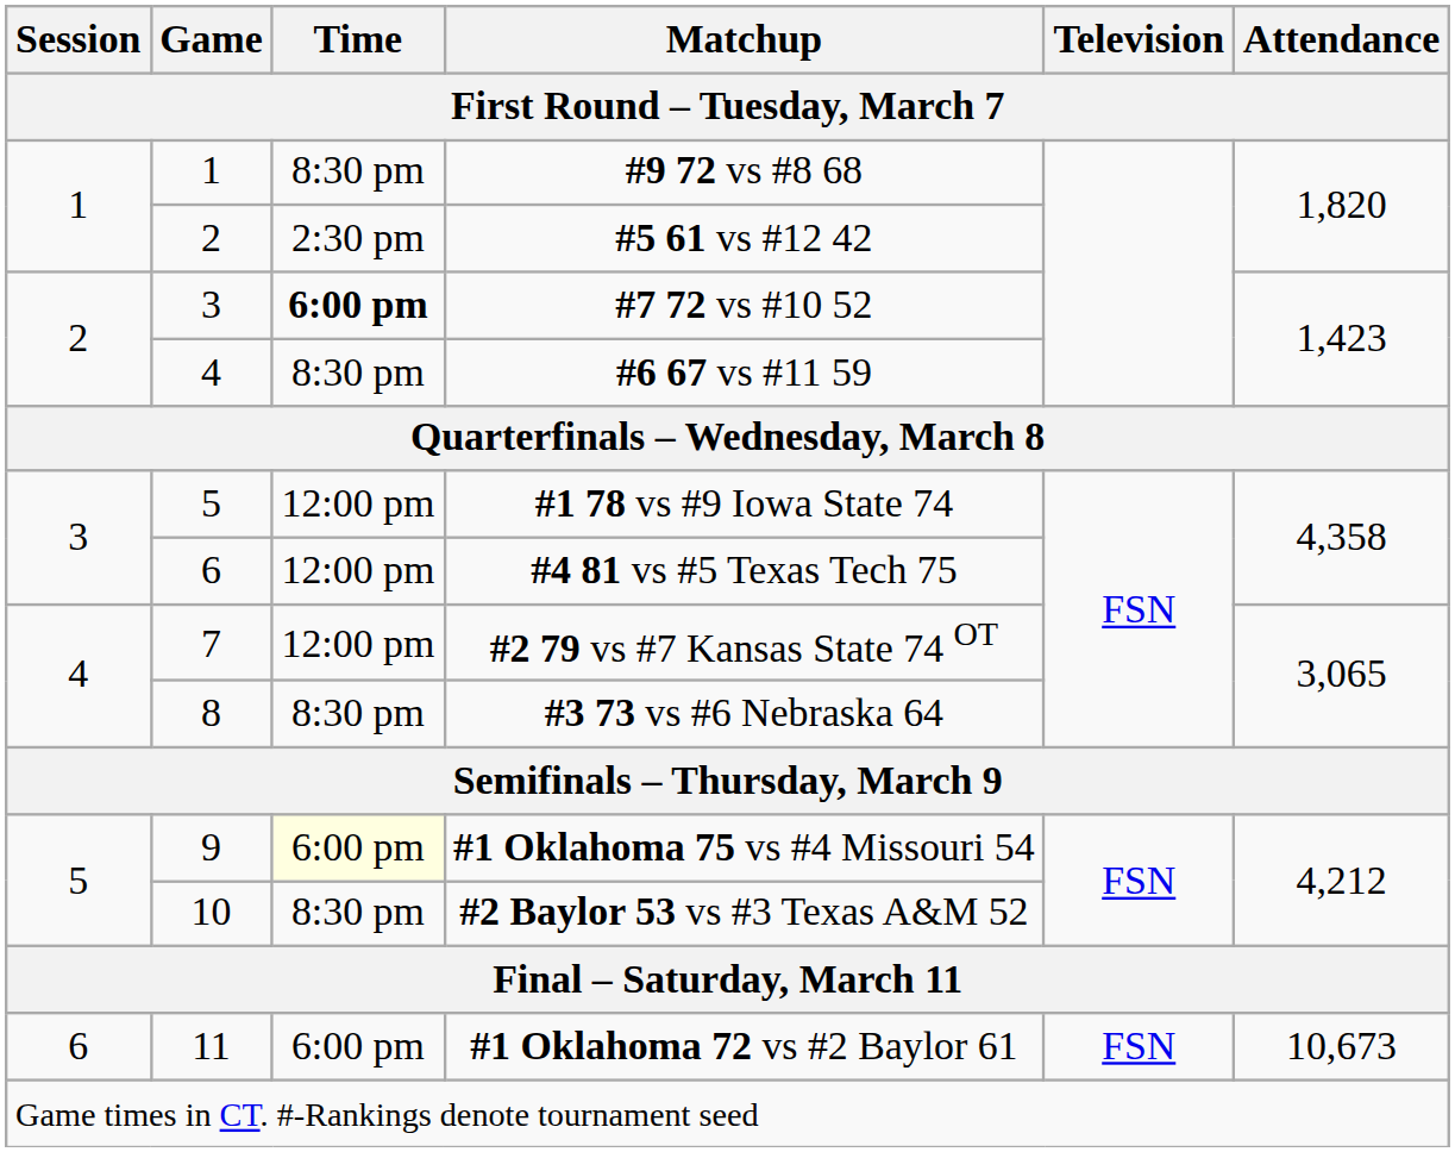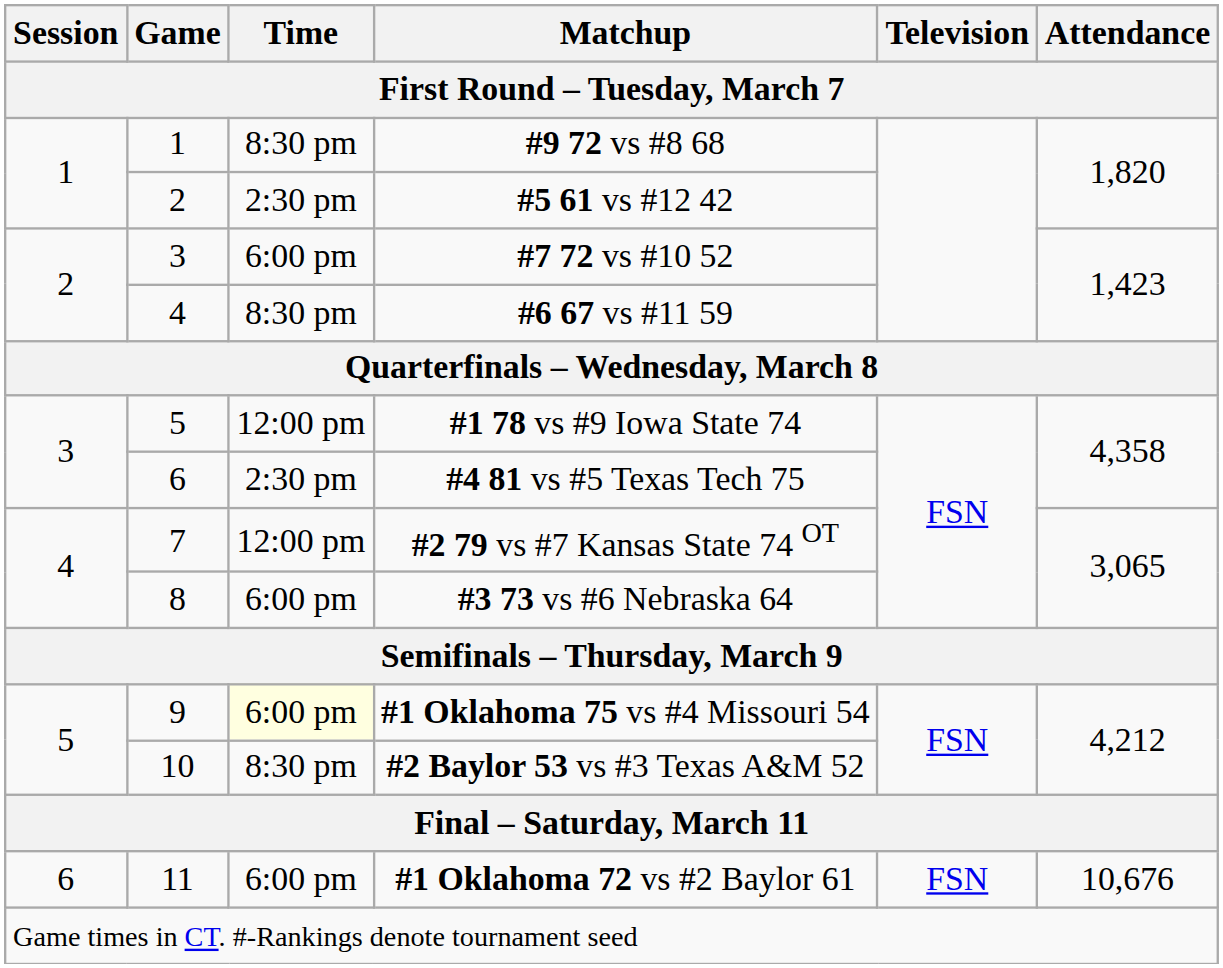#7 72 vs #10 52 | Time: bold -> normal
#4 81 vs #5 Texas Tech 75 | Time: 12:00 pm -> 2:30 pm
#3 73 vs #6 Nebraska 64 | Time: 8:30 pm -> 6:00 pm
#1 Oklahoma 72 vs #2 Baylor 61 | Attendance: 10,673 -> 10,676
